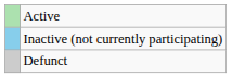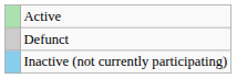rows swapped: Inactive (not currently participating) <-> Defunct
